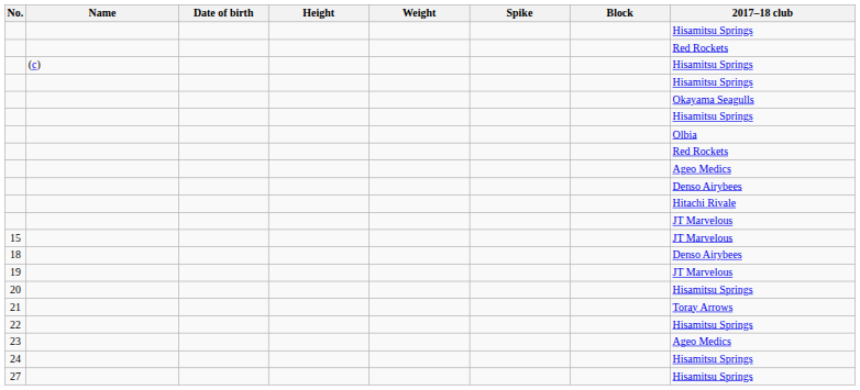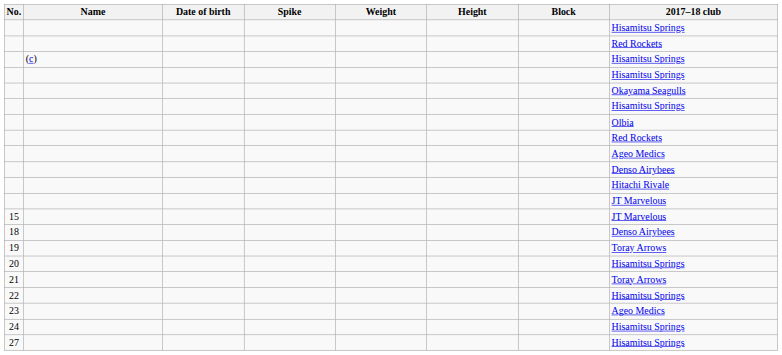columns swapped: Height <-> Spike
19 | 2017–18 club: JT Marvelous -> Toray Arrows
